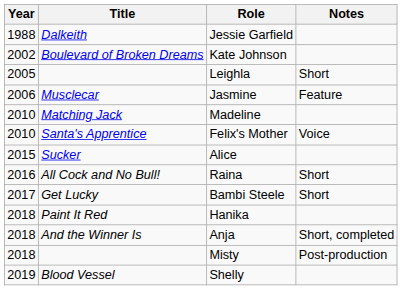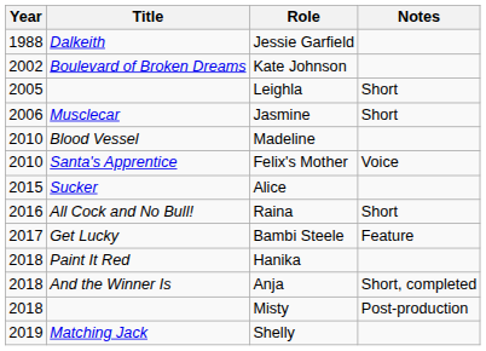Jasmine | Notes: Feature -> Short
Madeline | Title: Matching Jack -> Blood Vessel
Bambi Steele | Notes: Short -> Feature
Shelly | Title: Blood Vessel -> Matching Jack
